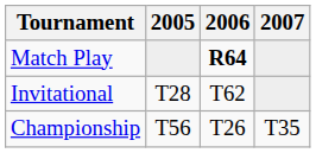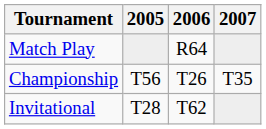Match Play | 2006: bold -> normal
rows swapped: Championship <-> Invitational
